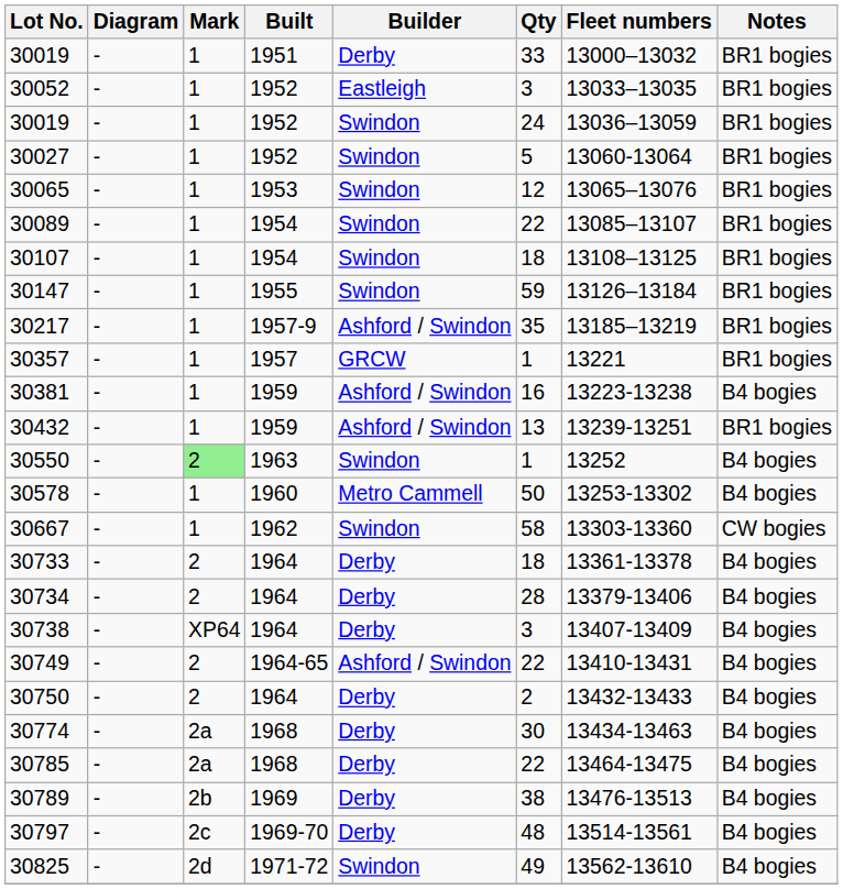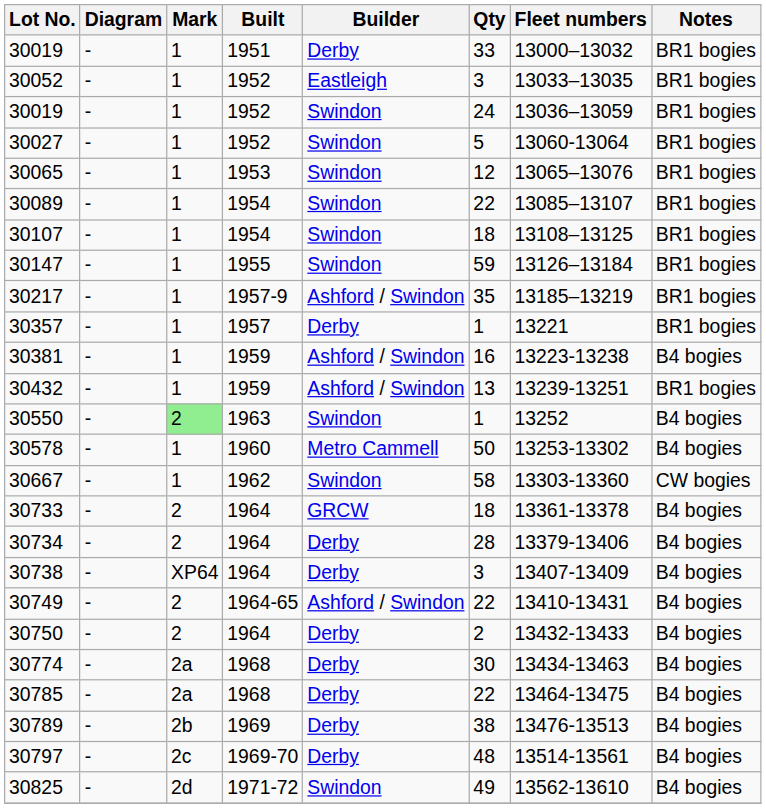30357 | Builder: GRCW -> Derby
30733 | Builder: Derby -> GRCW
